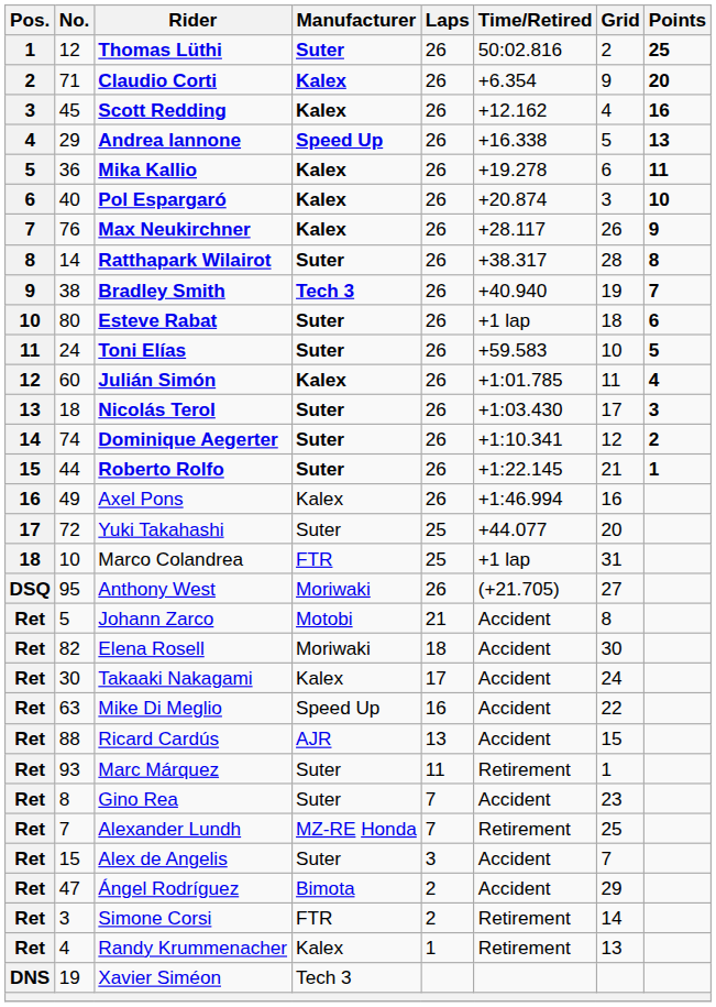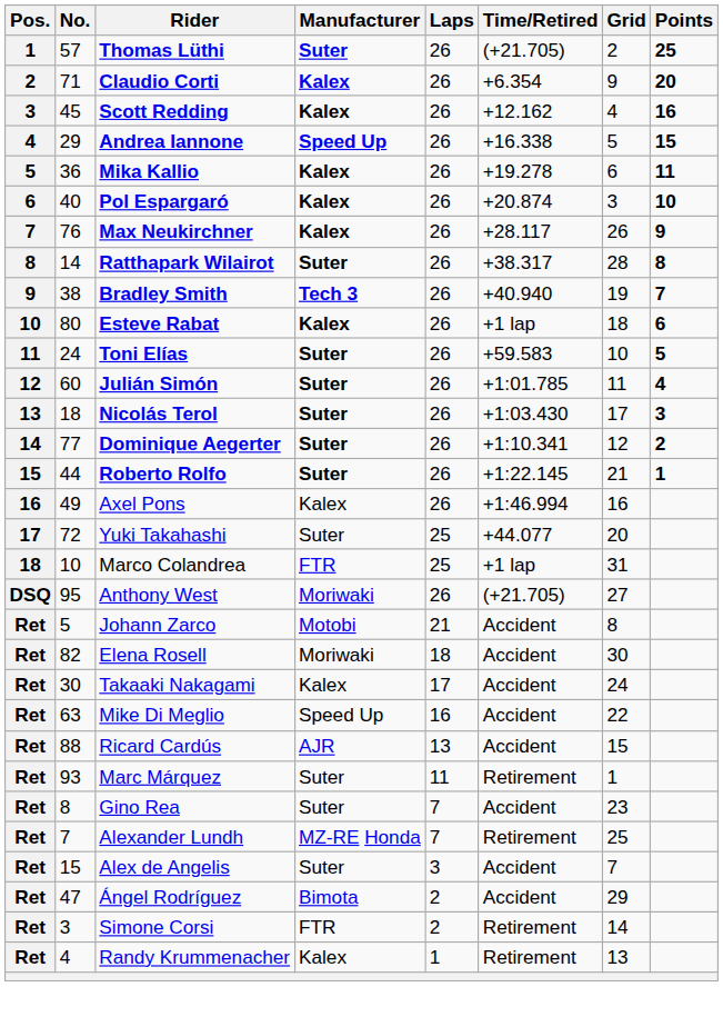Thomas Lüthi | No.: 12 -> 57
Thomas Lüthi | Time/Retired: 50:02.816 -> (+21.705)
Andrea Iannone | Points: 13 -> 15
Esteve Rabat | Manufacturer: Suter -> Kalex
Julián Simón | Manufacturer: Kalex -> Suter
Dominique Aegerter | No.: 74 -> 77
- row: DNS | 19 | Xavier Siméon | Tech 3
